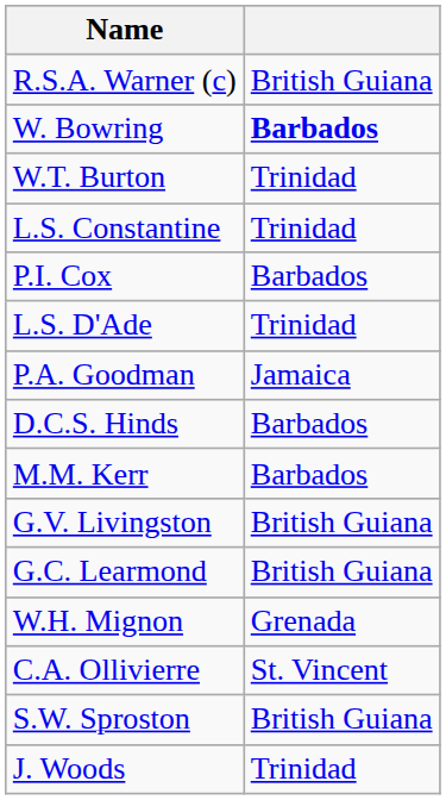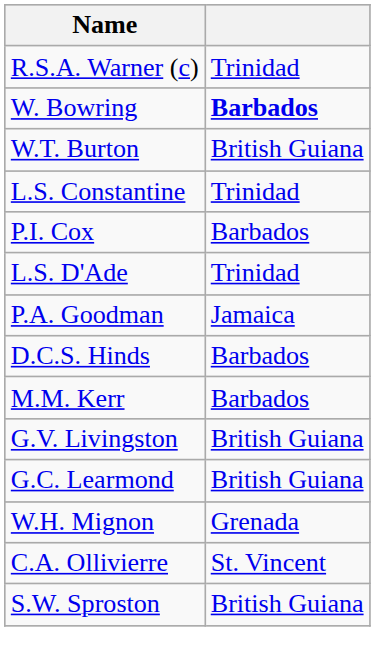R.S.A. Warner (c) | column 2: British Guiana -> Trinidad
W.T. Burton | column 2: Trinidad -> British Guiana
- row: J. Woods | Trinidad
